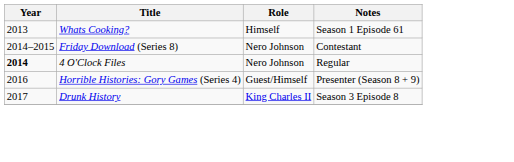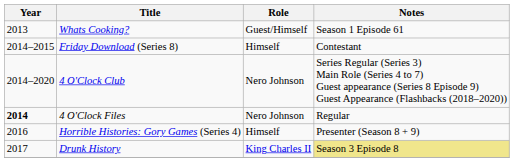Whats Cooking? | Role: Himself -> Guest/Himself
Friday Download (Series 8) | Role: Nero Johnson -> Himself
+ row: 2014–2020 | 4 O'Clock Club | Nero Johnson | Series Regular (Series 3) Main Role (Series 4 to 7) Guest appearance (Series 8 Episode 9) Guest Appearance (Flashbacks (2018–2020))
Horrible Histories: Gory Games (Series 4) | Role: Guest/Himself -> Himself
Drunk History | Notes: no background -> khaki background
